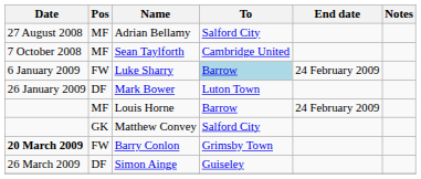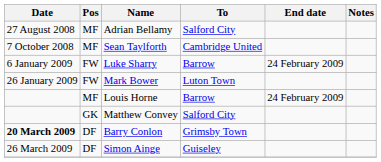Luke Sharry | To: lightblue background -> no background
Mark Bower | Pos: DF -> FW
Barry Conlon | Pos: FW -> DF
